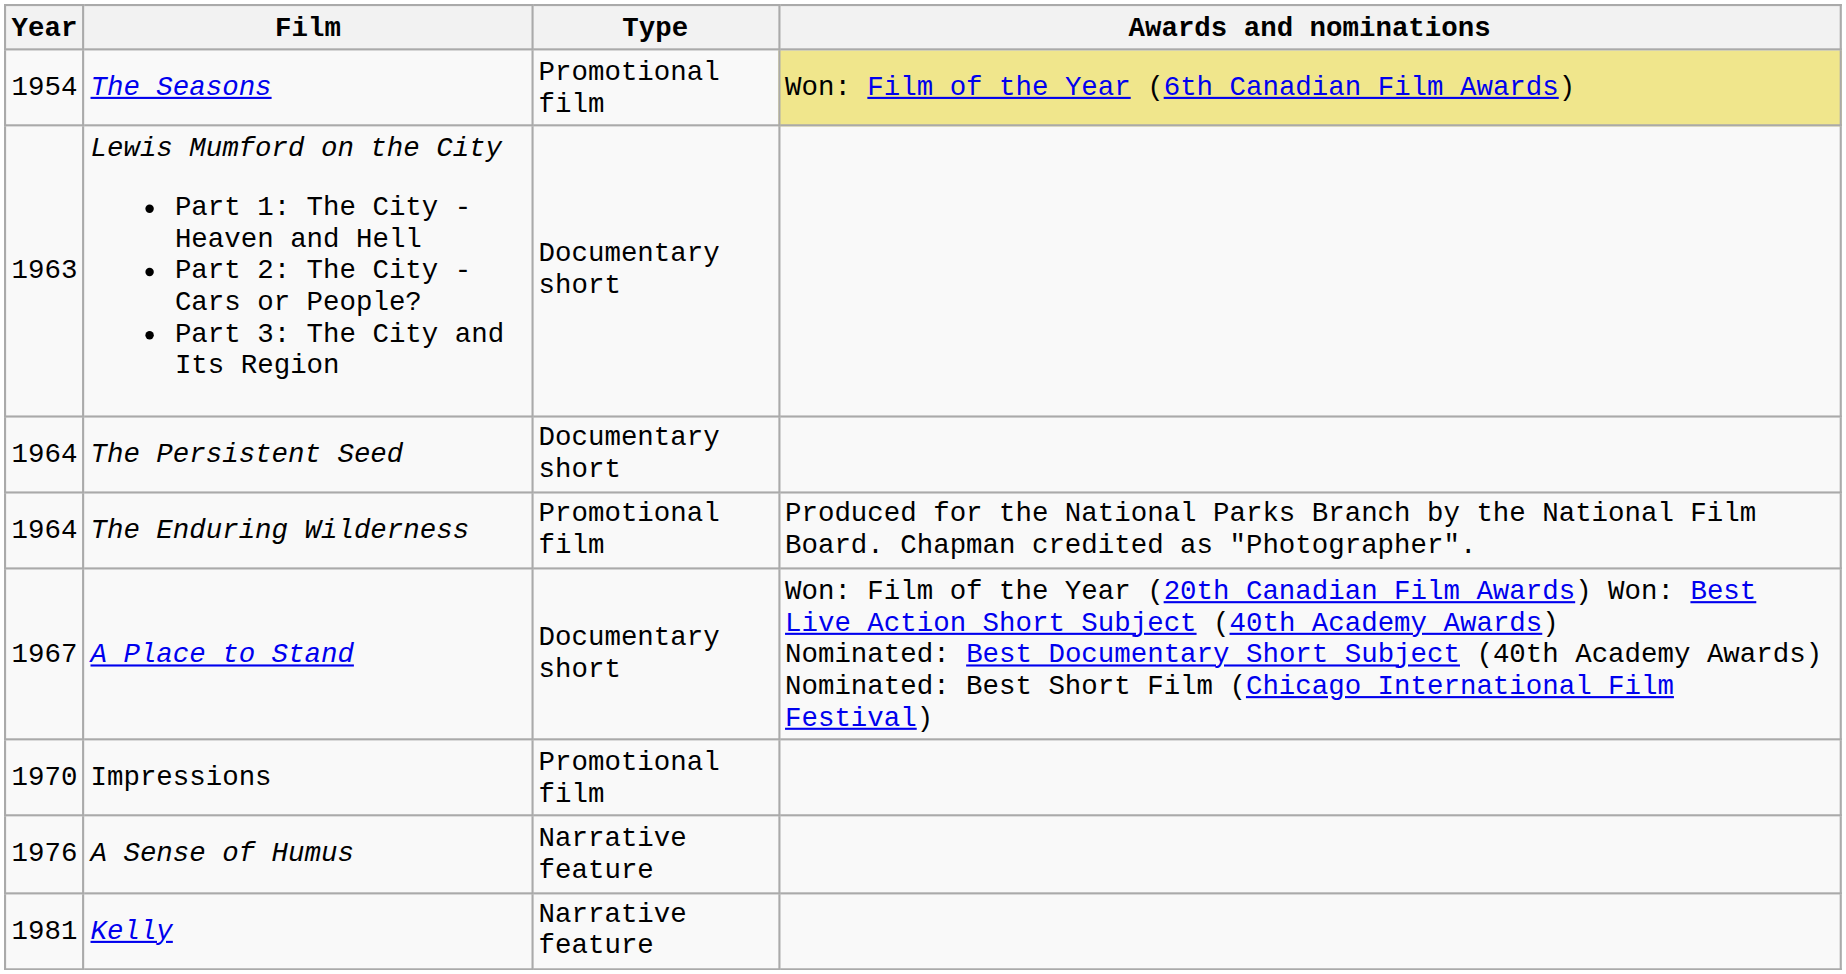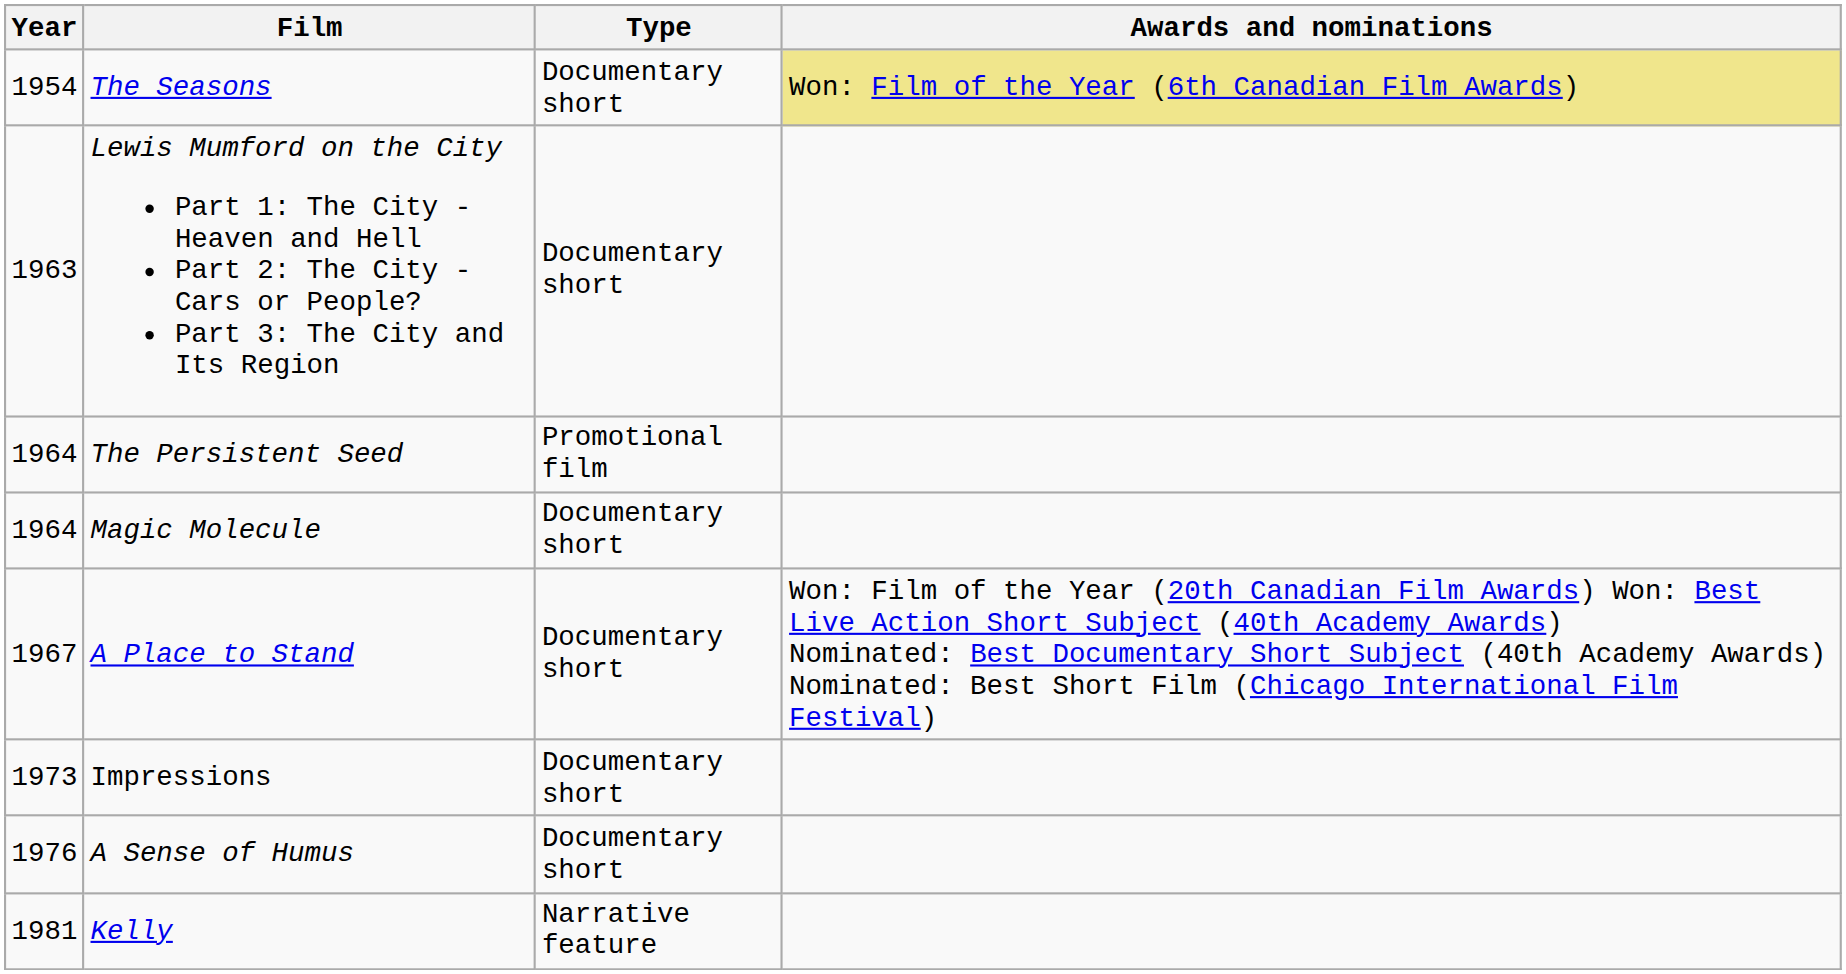The Seasons | Type: Promotional film -> Documentary short
The Persistent Seed | Type: Documentary short -> Promotional film
+ row: 1964 | Magic Molecule | Documentary short
- row: 1964 | The Enduring Wilderness | Promotional film | Produced for the National Parks Branch by the National Film Board. Chapman credited as "Photographer".
Impressions | Year: 1970 -> 1973
Impressions | Type: Promotional film -> Documentary short
A Sense of Humus | Type: Narrative feature -> Documentary short
